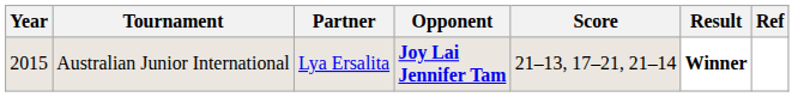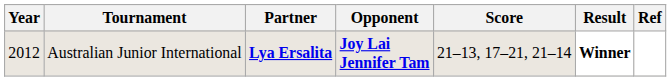Australian Junior International | Year: 2015 -> 2012
Australian Junior International | Partner: normal -> bold
